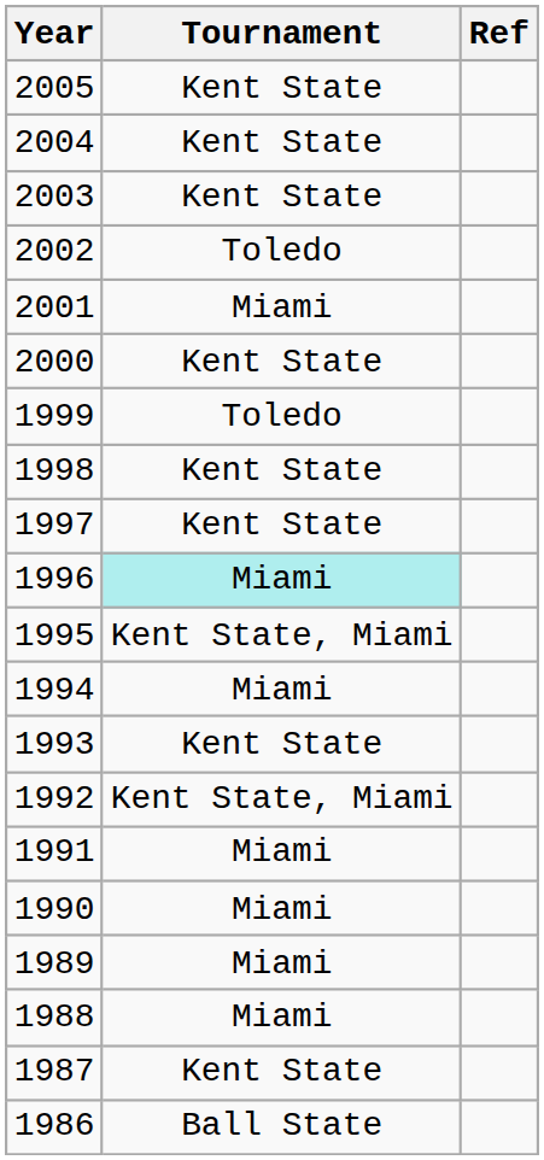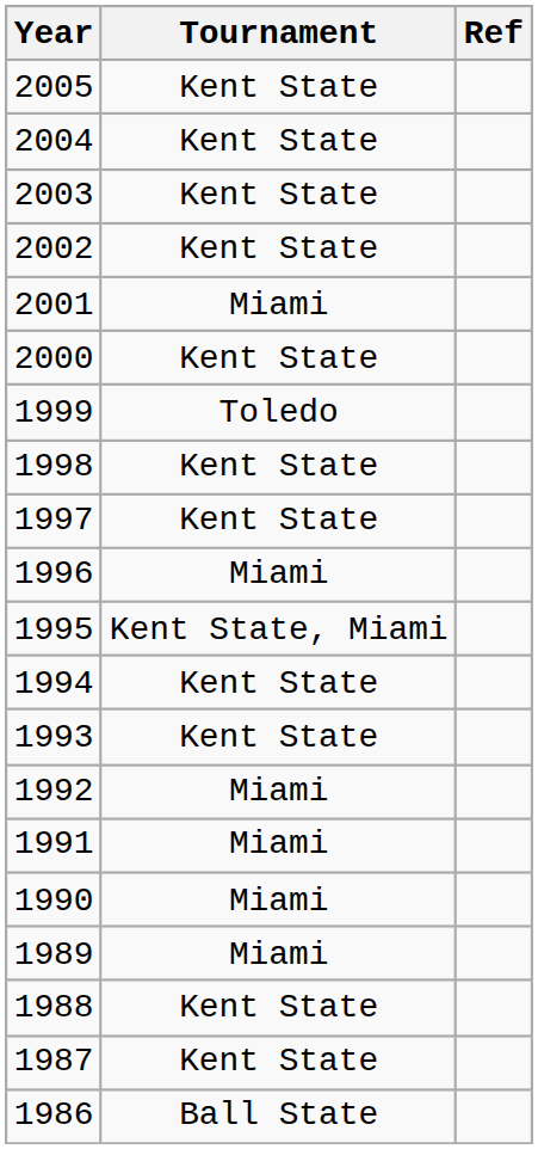2002 | Tournament: Toledo -> Kent State
1996 | Tournament: paleturquoise background -> no background
1994 | Tournament: Miami -> Kent State
1992 | Tournament: Kent State, Miami -> Miami
1988 | Tournament: Miami -> Kent State
